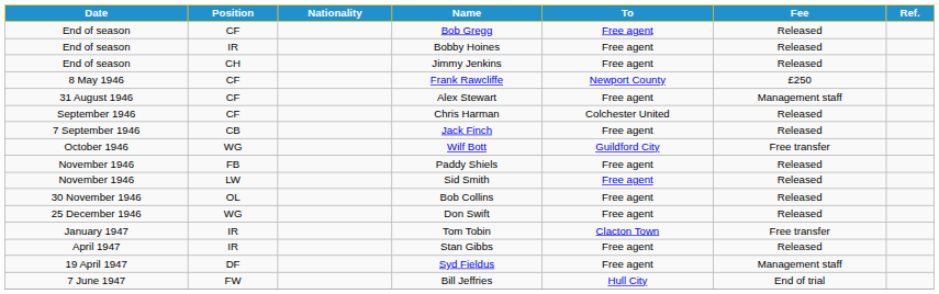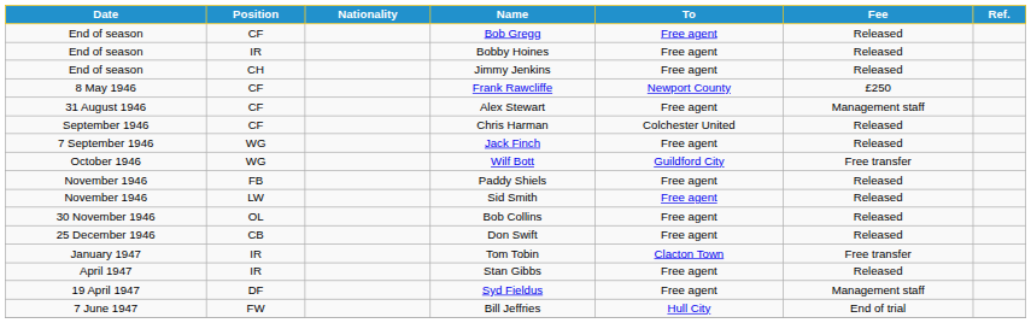Jack Finch | Position: CB -> WG
Don Swift | Position: WG -> CB
